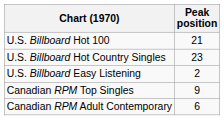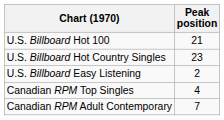Canadian RPM Top Singles | Peak position: 9 -> 4
Canadian RPM Adult Contemporary | Peak position: 6 -> 7
